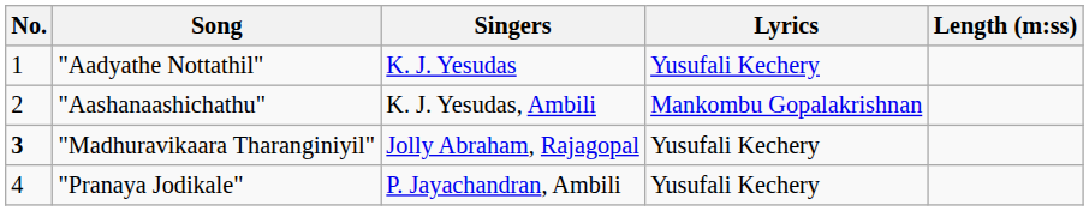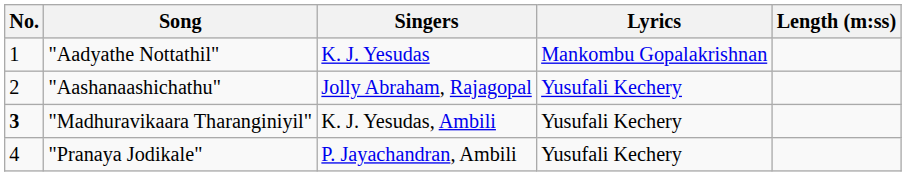"Aadyathe Nottathil" | Lyrics: Yusufali Kechery -> Mankombu Gopalakrishnan
"Aashanaashichathu" | Singers: K. J. Yesudas, Ambili -> Jolly Abraham, Rajagopal
"Aashanaashichathu" | Lyrics: Mankombu Gopalakrishnan -> Yusufali Kechery
"Madhuravikaara Tharanginiyil" | Singers: Jolly Abraham, Rajagopal -> K. J. Yesudas, Ambili
